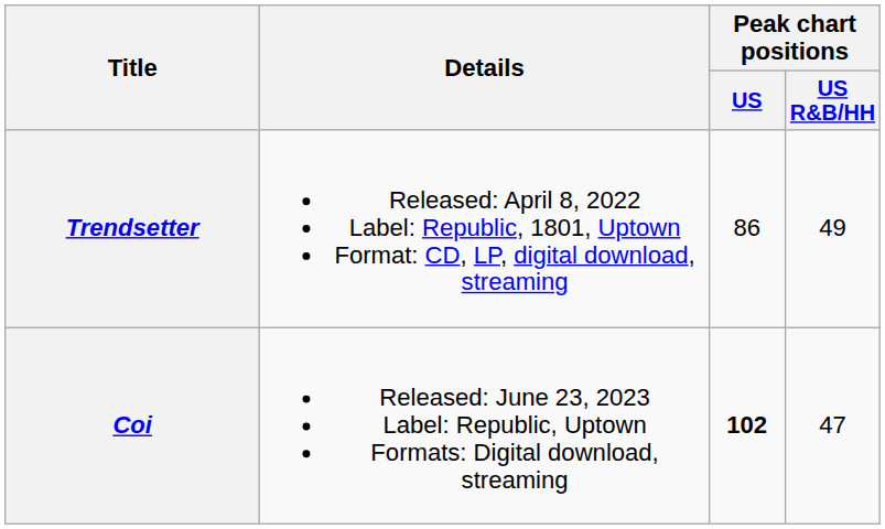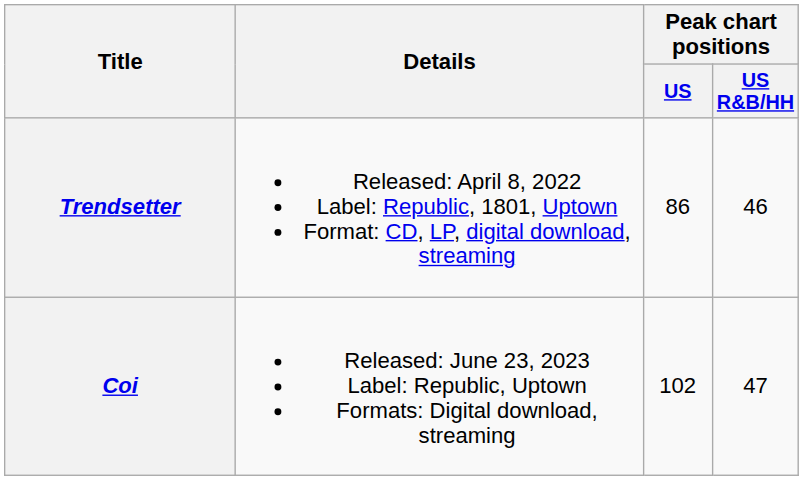Trendsetter | Peak chart positions / US R&B/HH: 49 -> 46
Coi | Peak chart positions / US: bold -> normal
